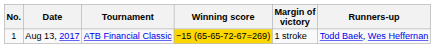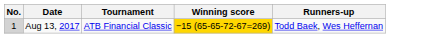- column: Margin of victory | 1 stroke
Aug 13, 2017 | No.: no background -> lightgrey background
